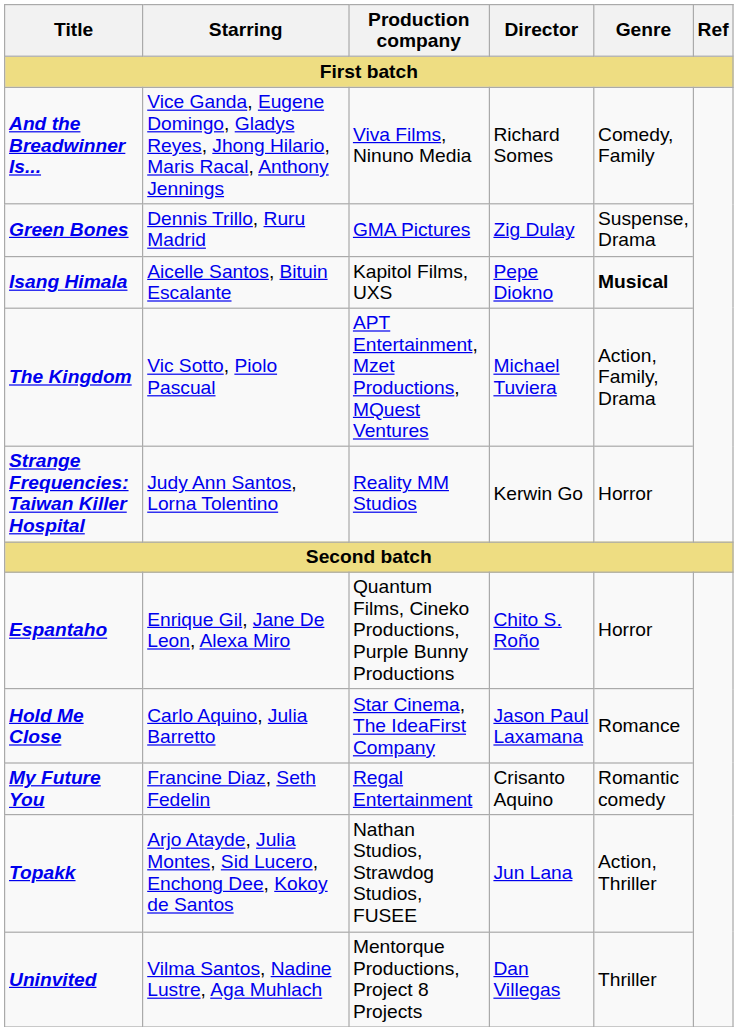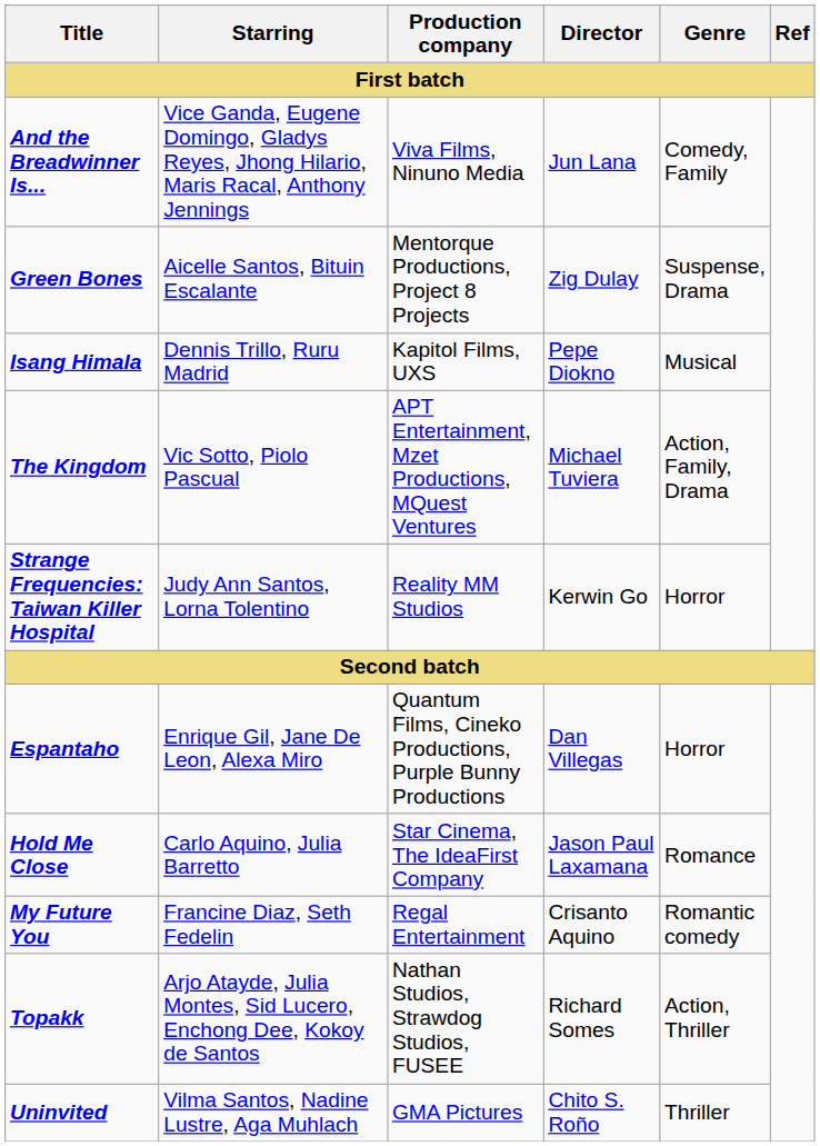And the Breadwinner Is... | Director: Richard Somes -> Jun Lana
Green Bones | Starring: Dennis Trillo, Ruru Madrid -> Aicelle Santos, Bituin Escalante
Green Bones | Production company: GMA Pictures -> Mentorque Productions, Project 8 Projects
Isang Himala | Starring: Aicelle Santos, Bituin Escalante -> Dennis Trillo, Ruru Madrid
Isang Himala | Genre: bold -> normal
Espantaho | Director: Chito S. Roño -> Dan Villegas
Topakk | Director: Jun Lana -> Richard Somes
Uninvited | Production company: Mentorque Productions, Project 8 Projects -> GMA Pictures
Uninvited | Director: Dan Villegas -> Chito S. Roño
